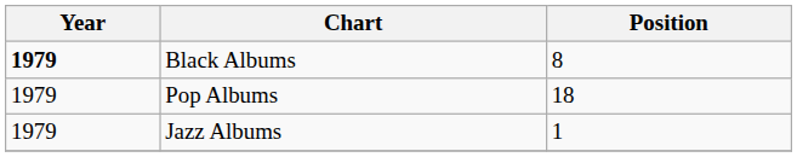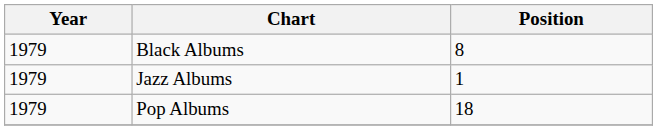Black Albums | Year: bold -> normal
rows swapped: Jazz Albums <-> Pop Albums
